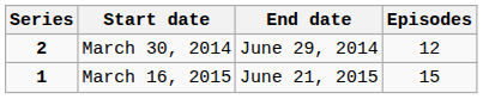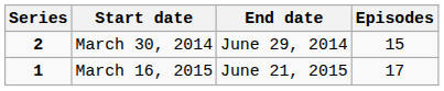March 30, 2014 | Episodes: 12 -> 15
March 16, 2015 | Episodes: 15 -> 17
